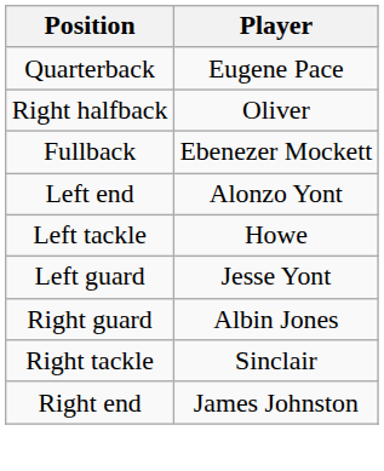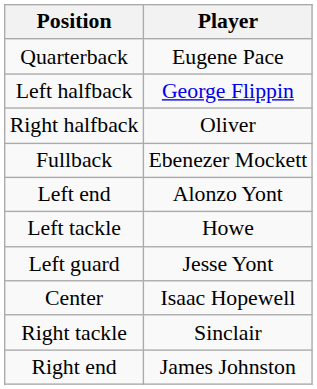+ row: Left halfback | George Flippin
+ row: Center | Isaac Hopewell
- row: Right guard | Albin Jones
